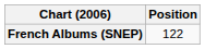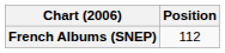French Albums (SNEP) | Position: 122 -> 112
